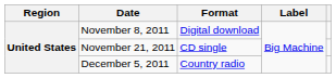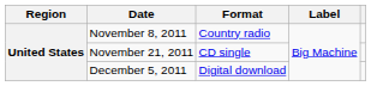November 8, 2011 | Format: Digital download -> Country radio
December 5, 2011 | Format: Country radio -> Digital download
